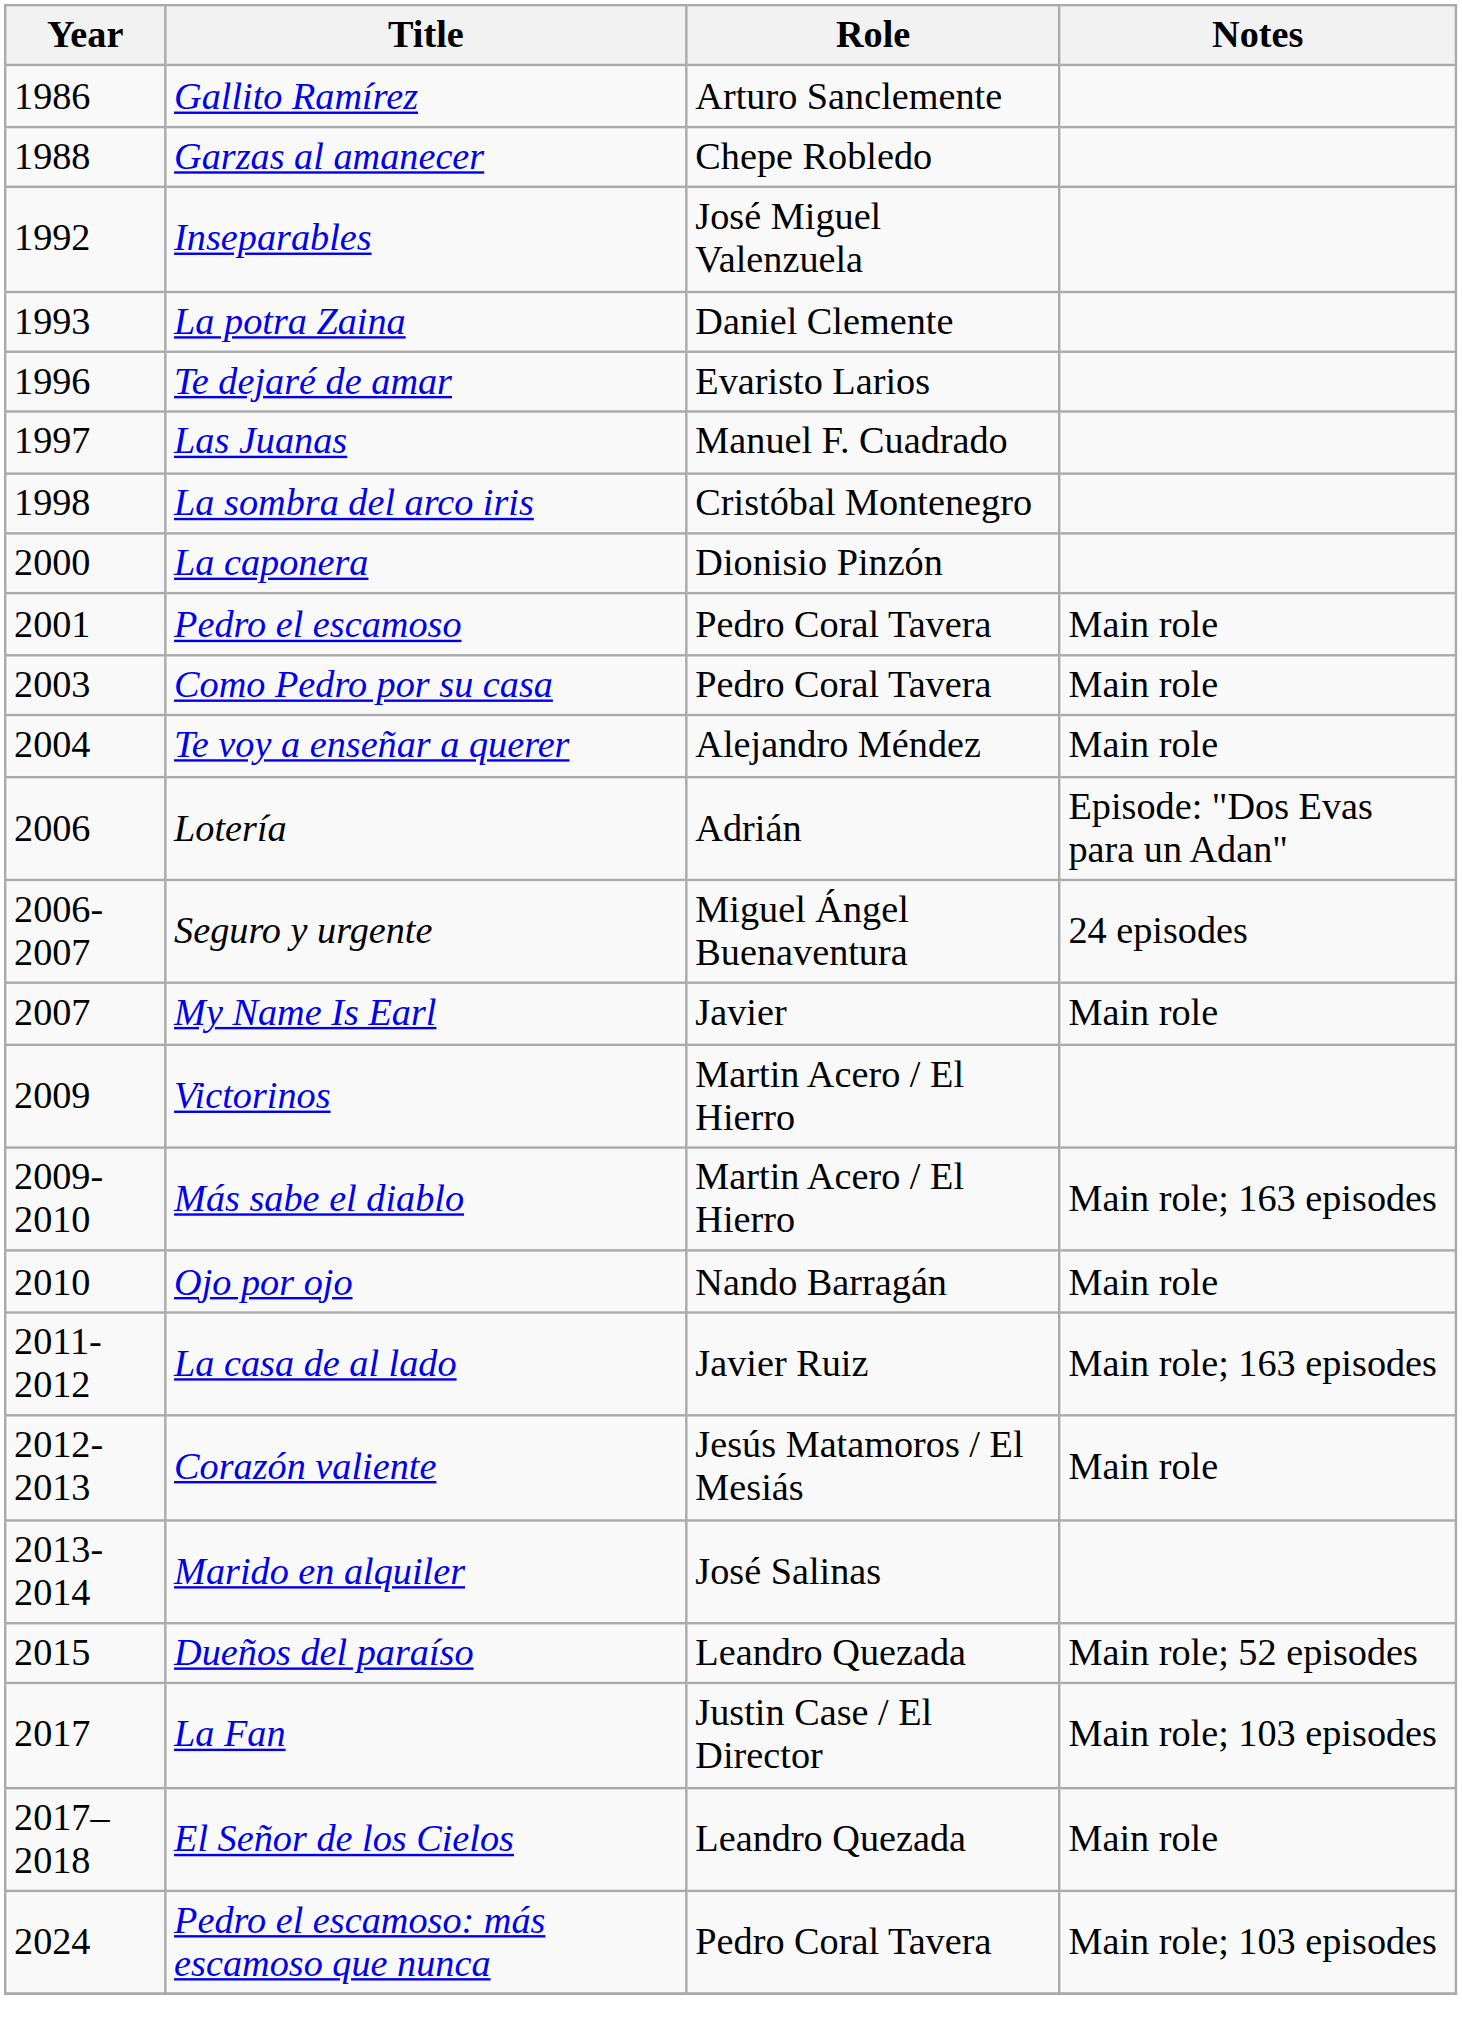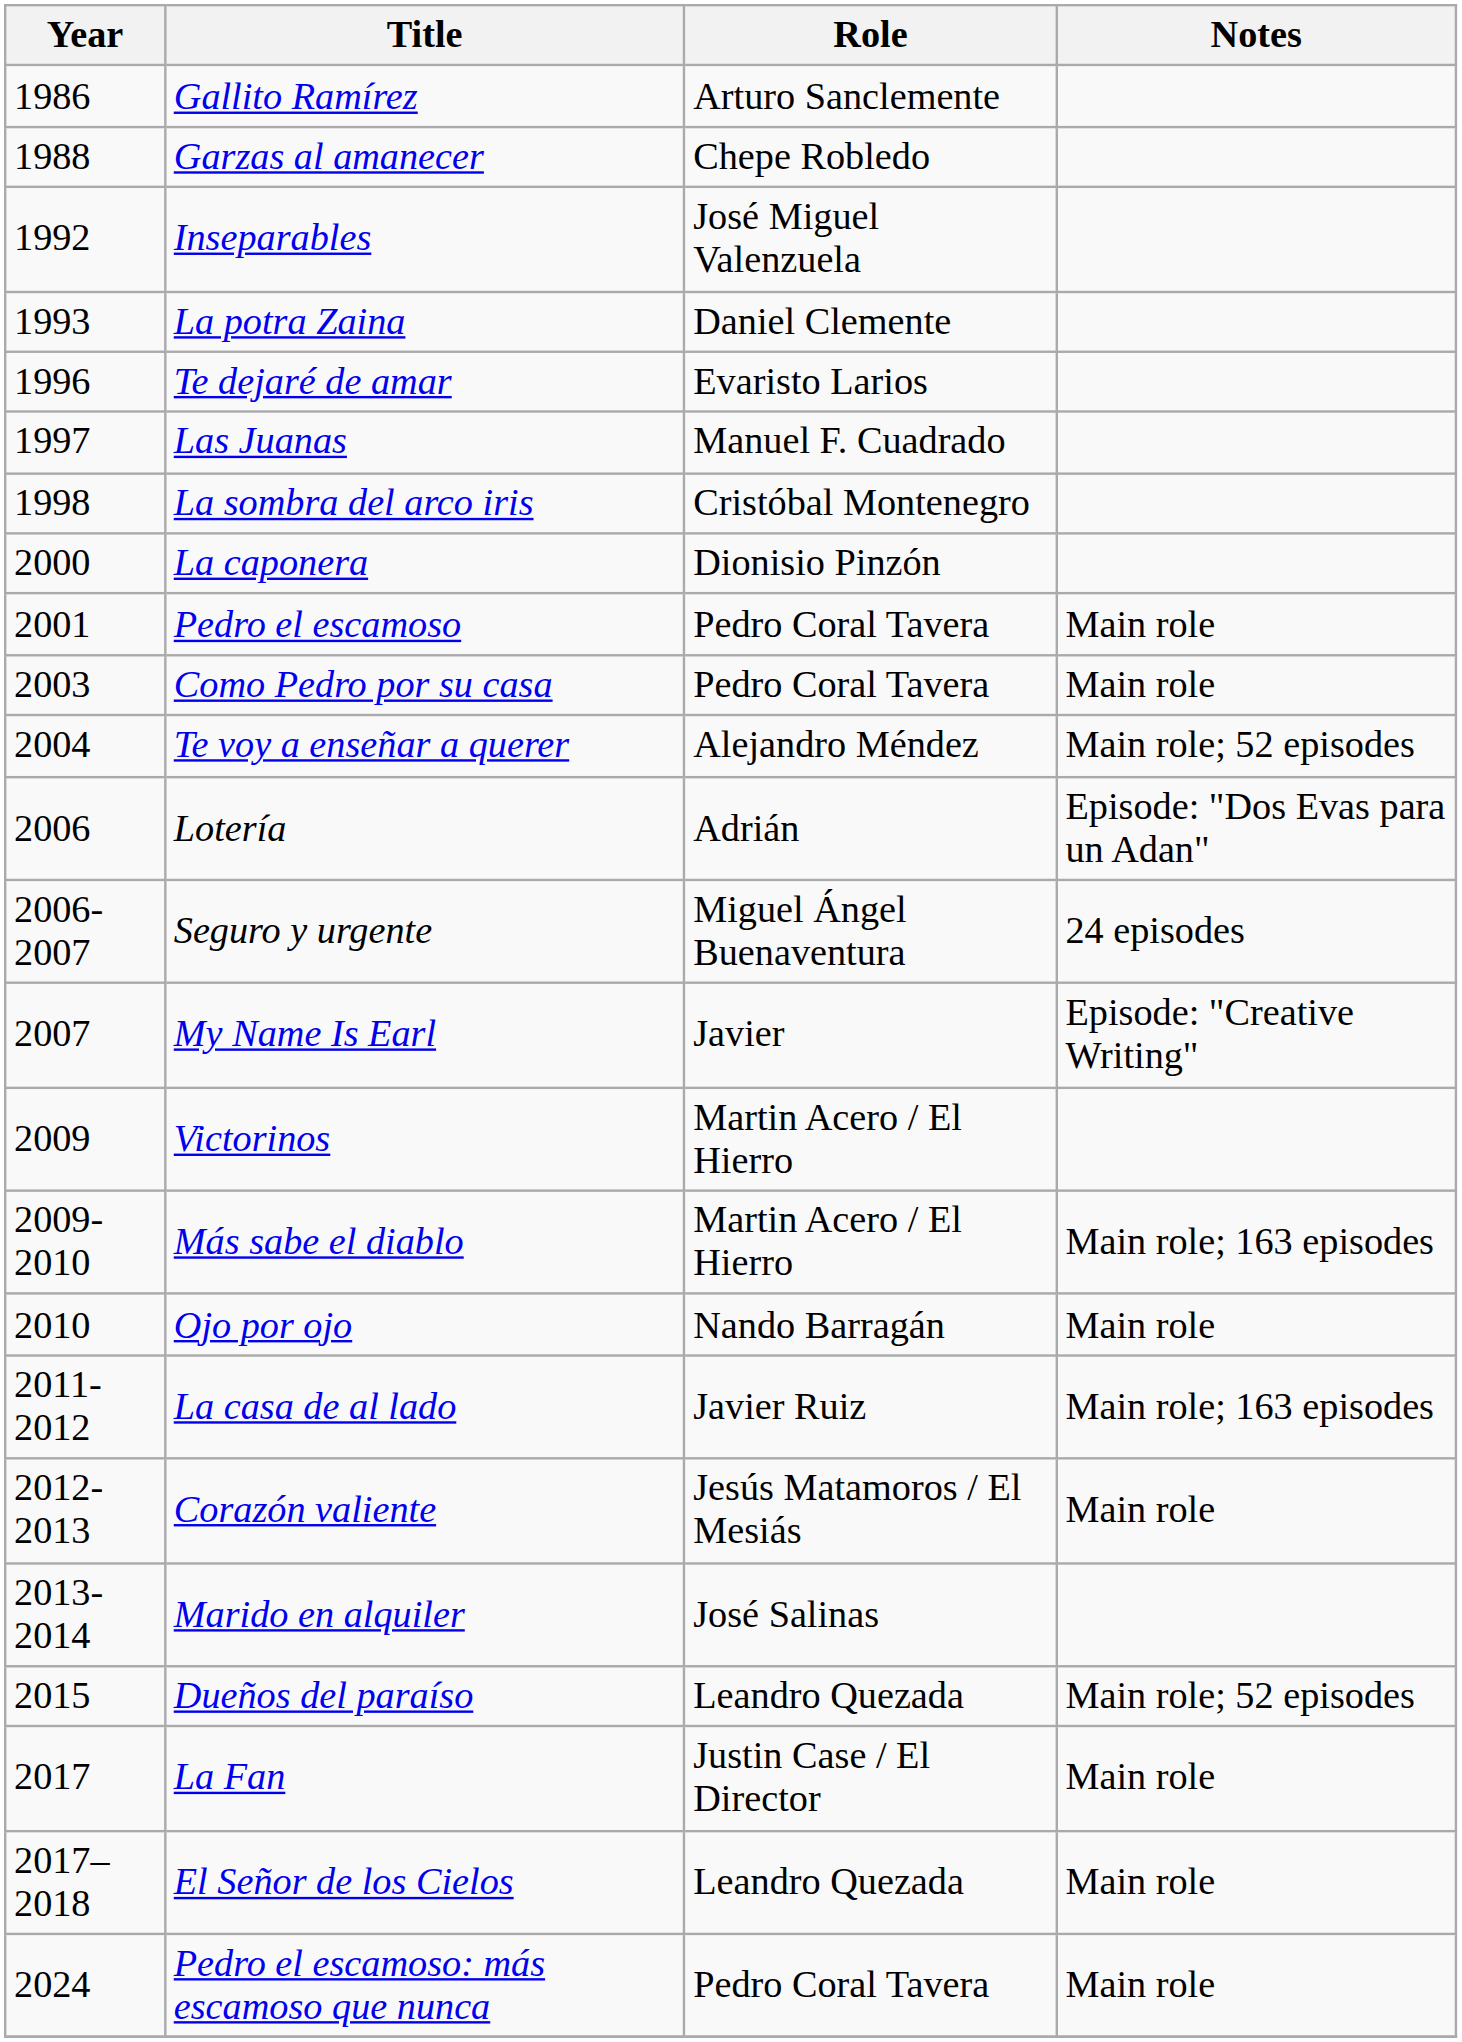Te voy a enseñar a querer | Notes: Main role -> Main role; 52 episodes
My Name Is Earl | Notes: Main role -> Episode: "Creative Writing"
La Fan | Notes: Main role; 103 episodes -> Main role
Pedro el escamoso: más escamoso que nunca | Notes: Main role; 103 episodes -> Main role
